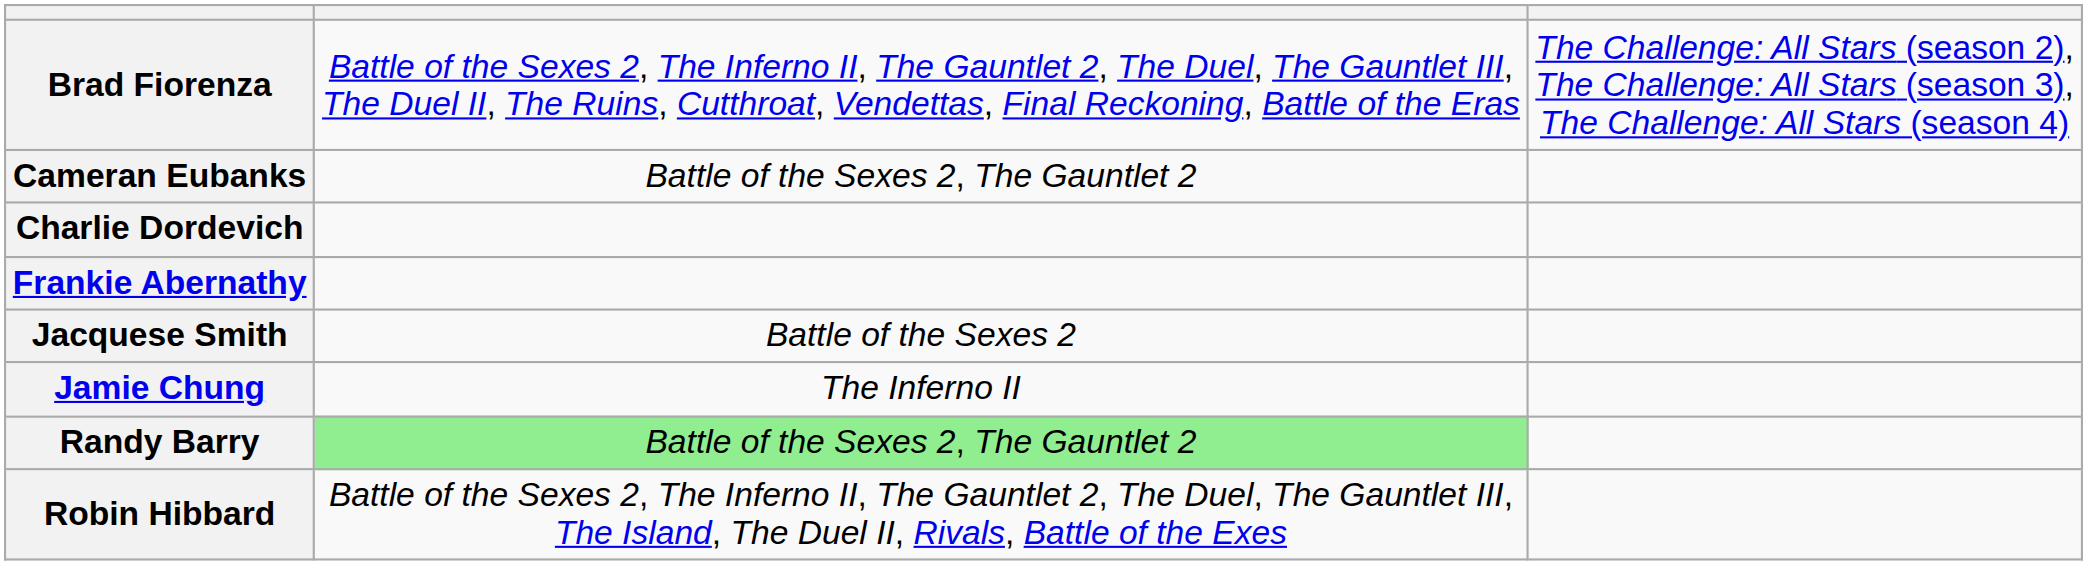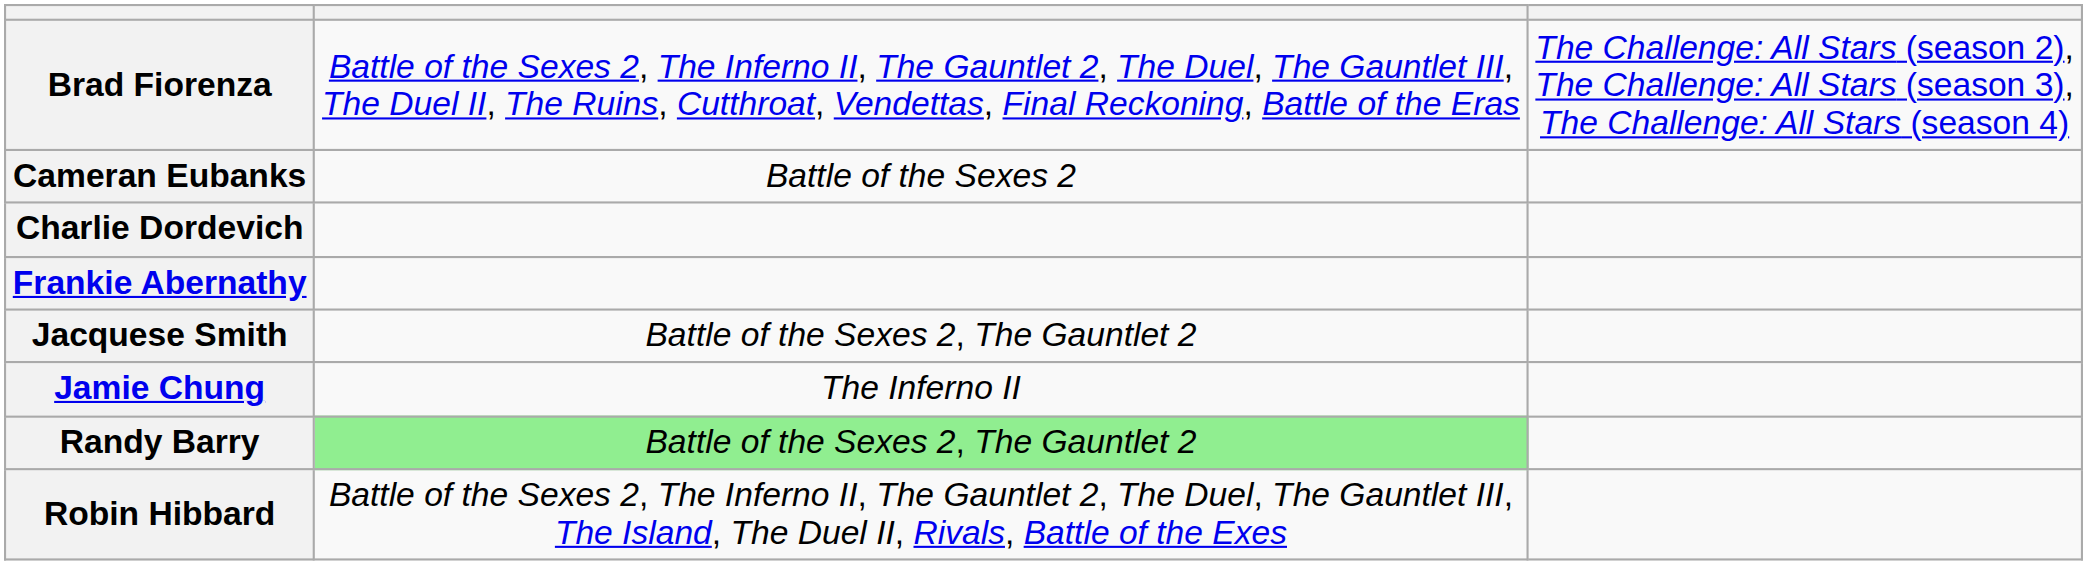Cameran Eubanks | column 2: Battle of the Sexes 2, The Gauntlet 2 -> Battle of the Sexes 2
Jacquese Smith | column 2: Battle of the Sexes 2 -> Battle of the Sexes 2, The Gauntlet 2
